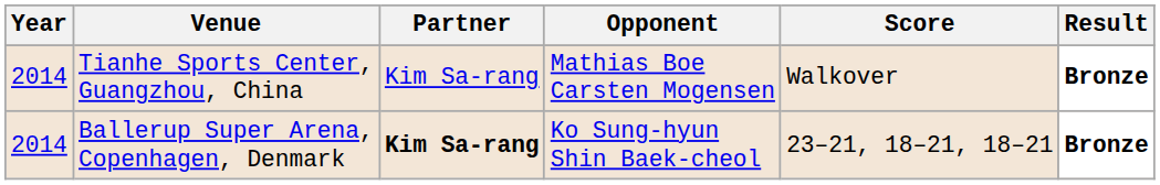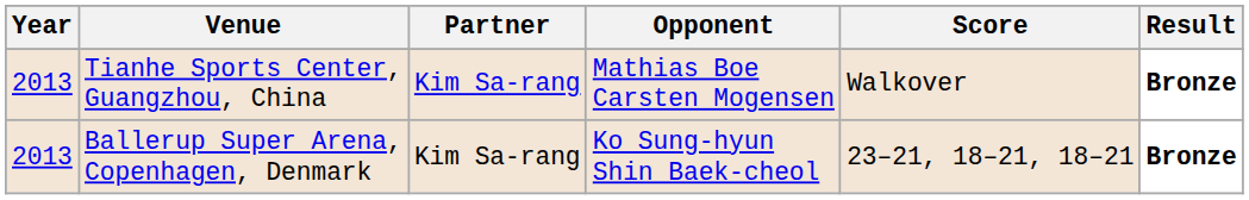Tianhe Sports Center, Guangzhou, China | Year: 2014 -> 2013
Ballerup Super Arena, Copenhagen, Denmark | Year: 2014 -> 2013
Ballerup Super Arena, Copenhagen, Denmark | Partner: bold -> normal
